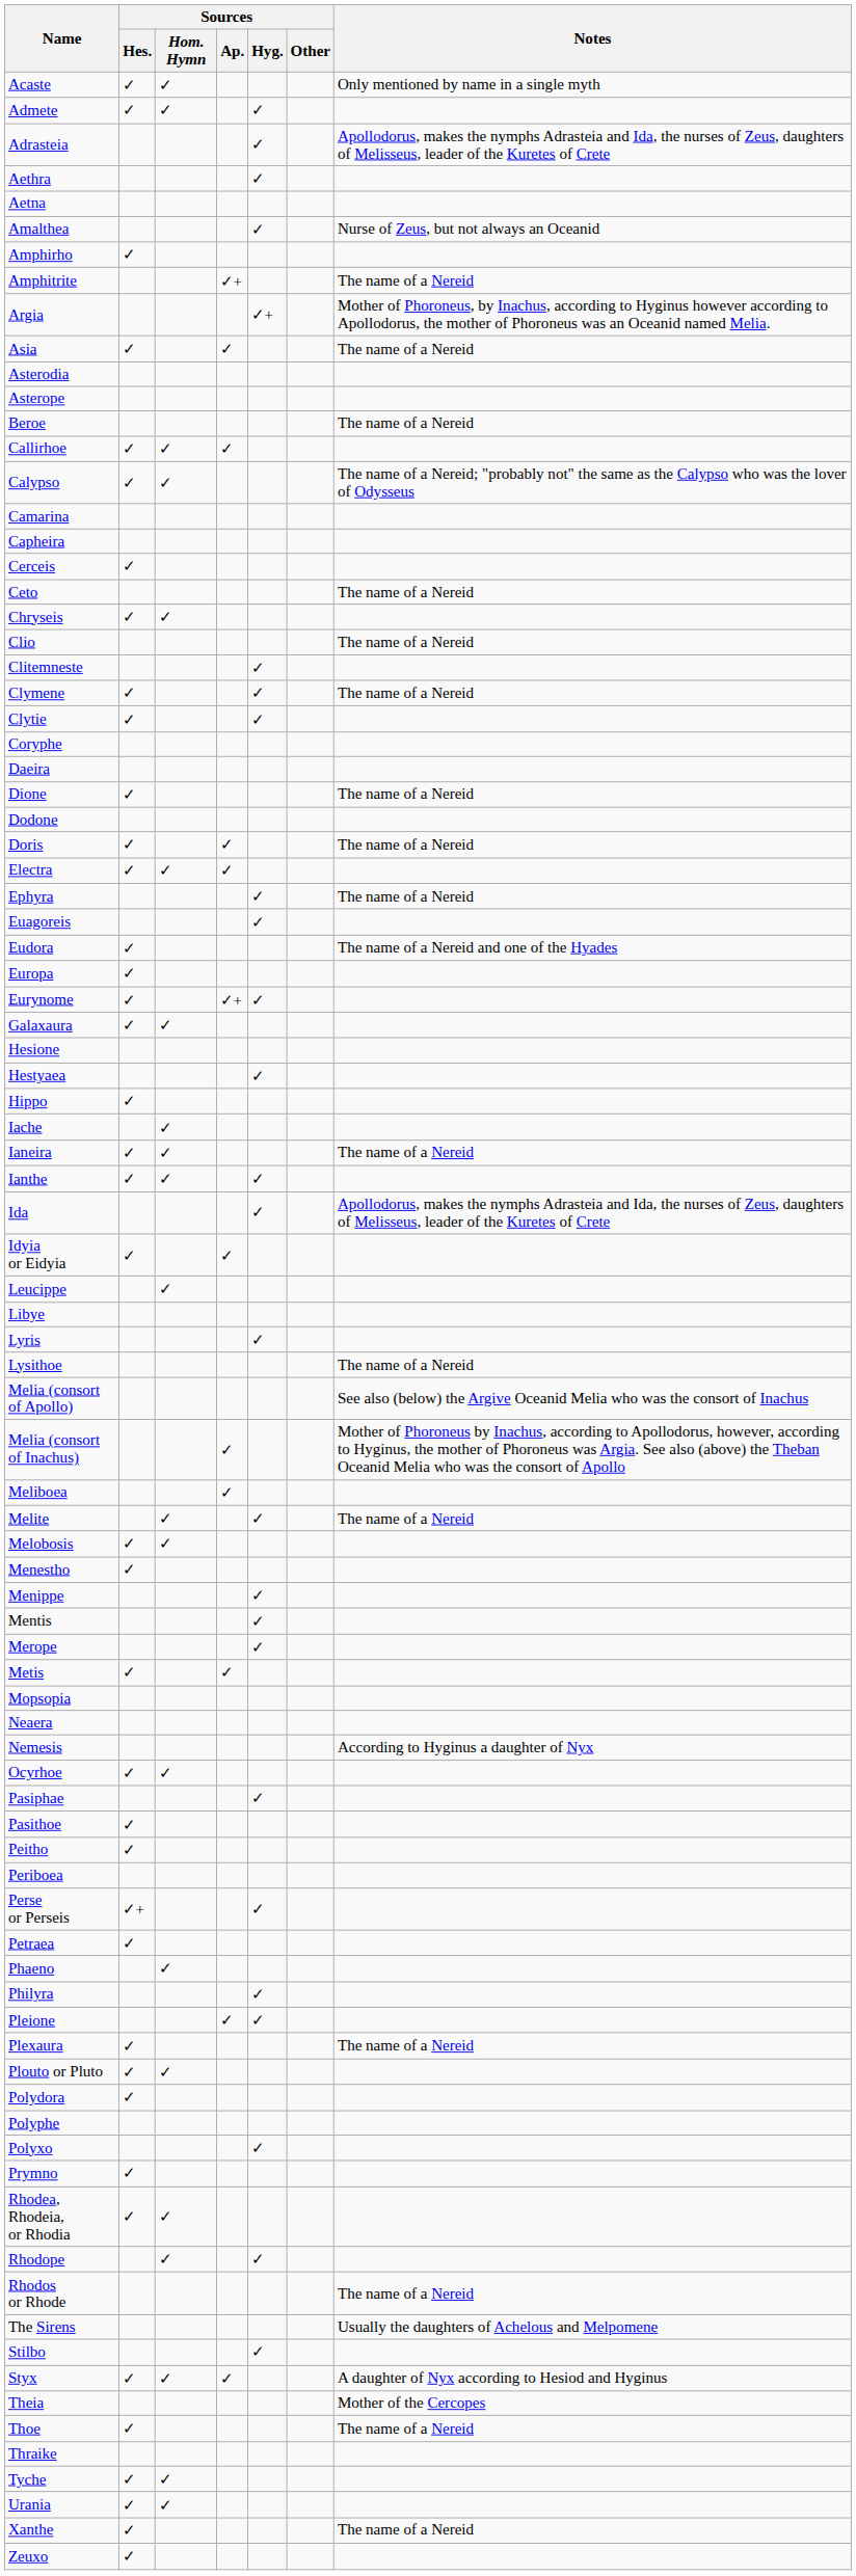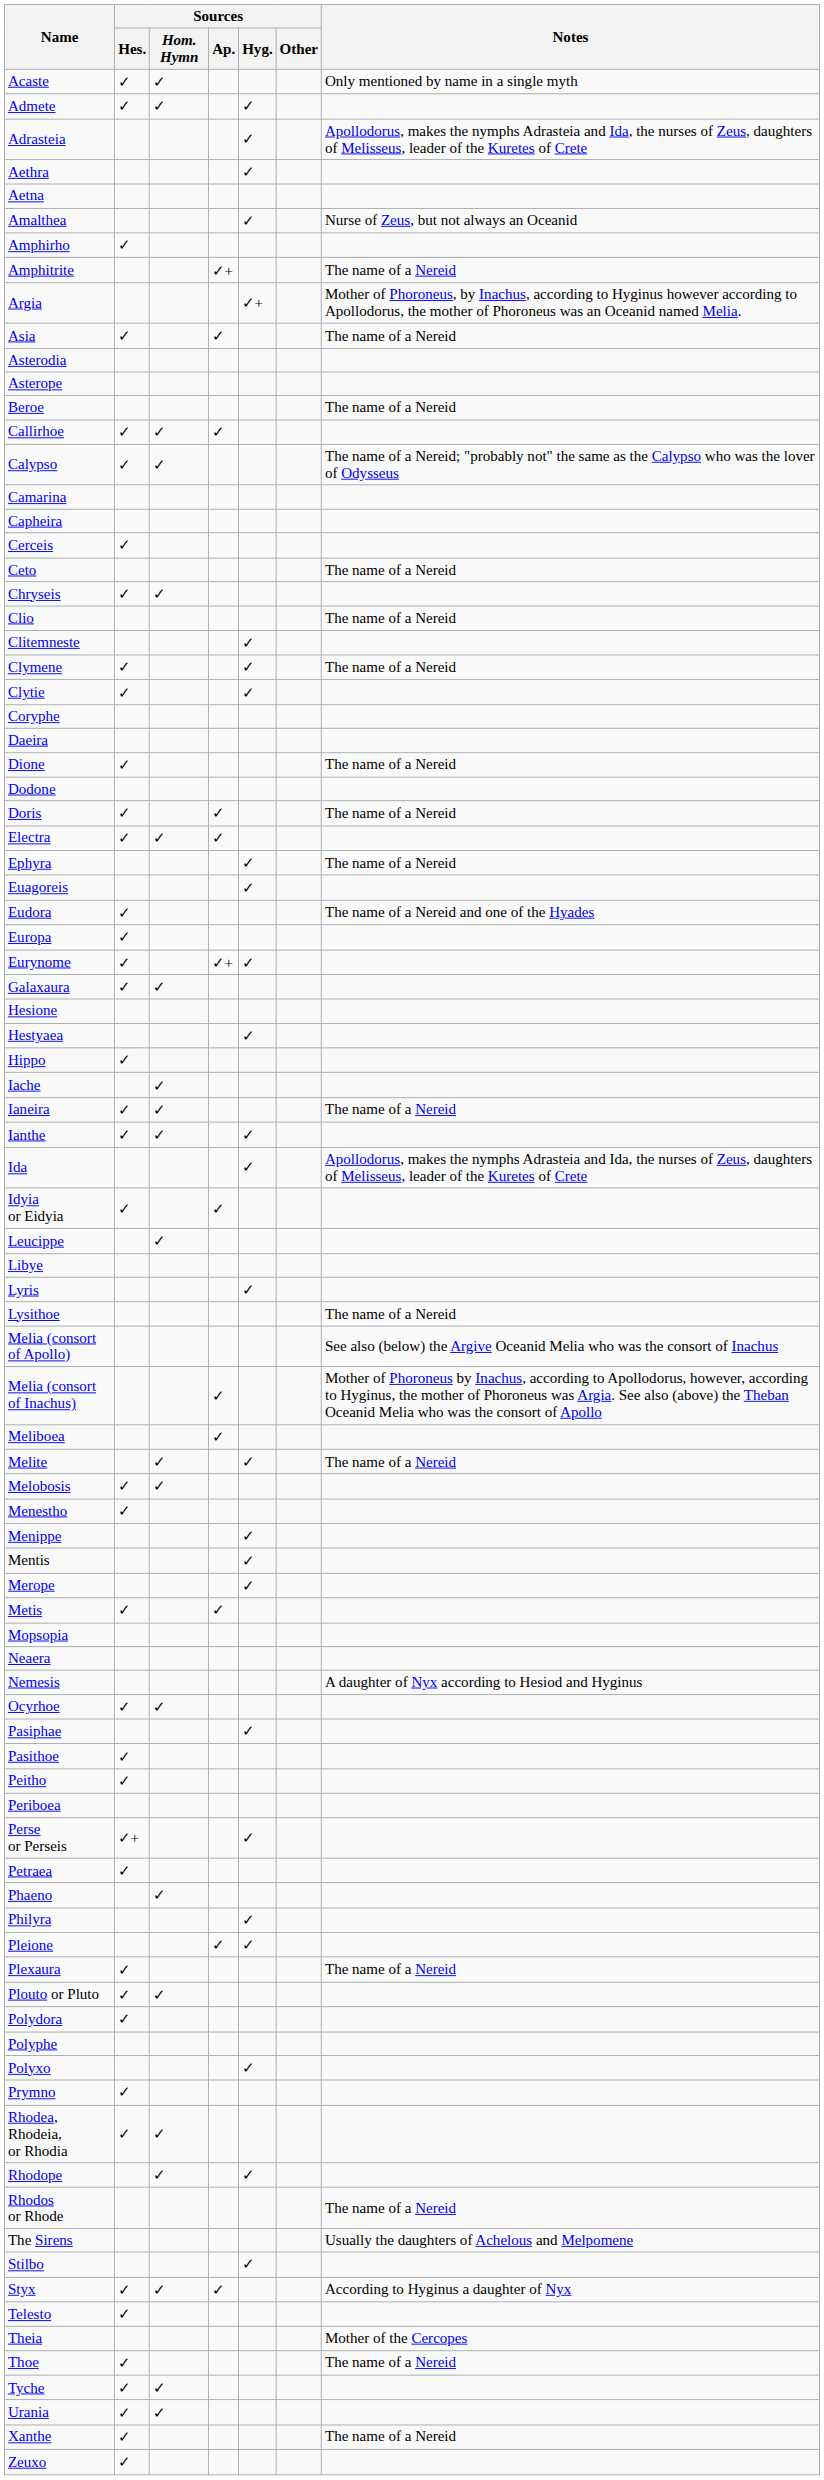Nemesis | Notes: According to Hyginus a daughter of Nyx -> A daughter of Nyx according to Hesiod and Hyginus
Styx | Notes: A daughter of Nyx according to Hesiod and Hyginus -> According to Hyginus a daughter of Nyx
+ row: Telesto | ✓
- row: Thraike
